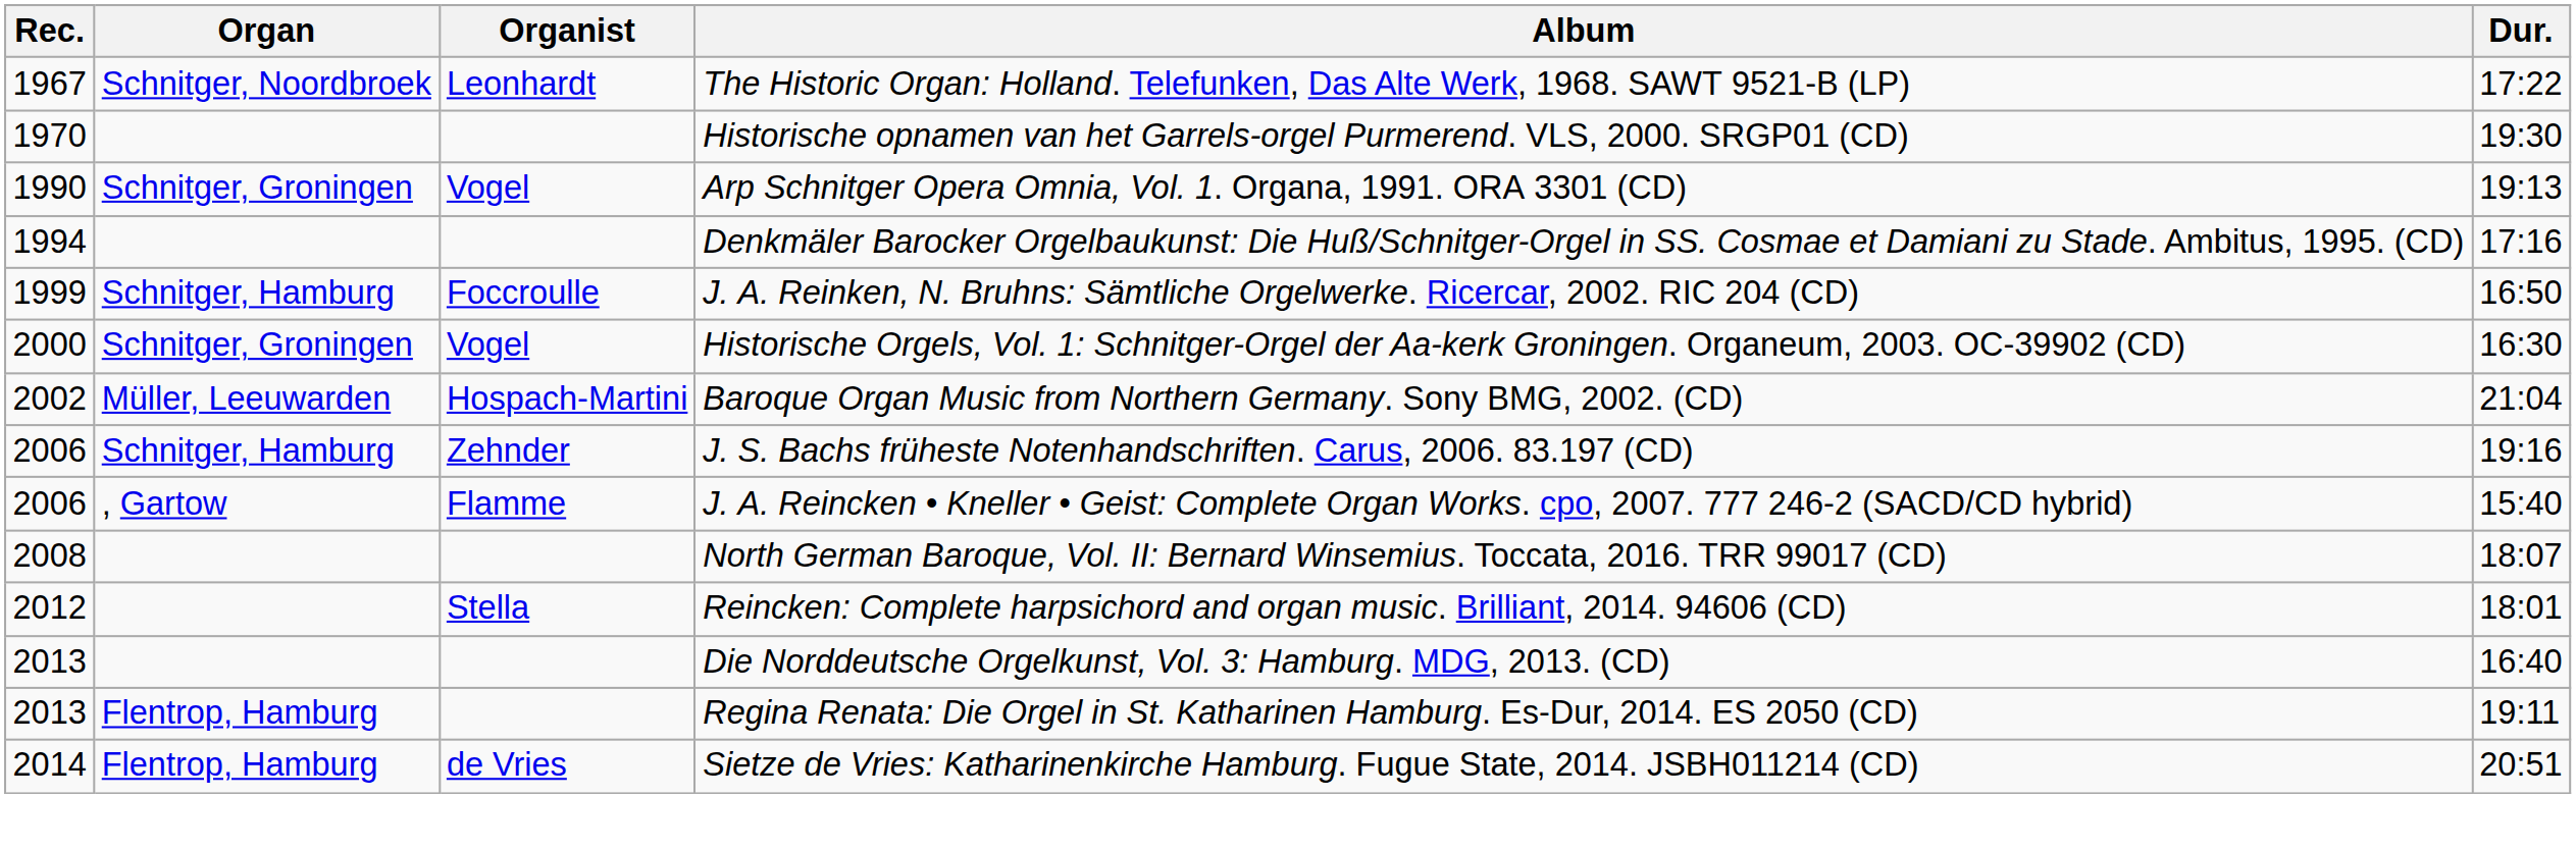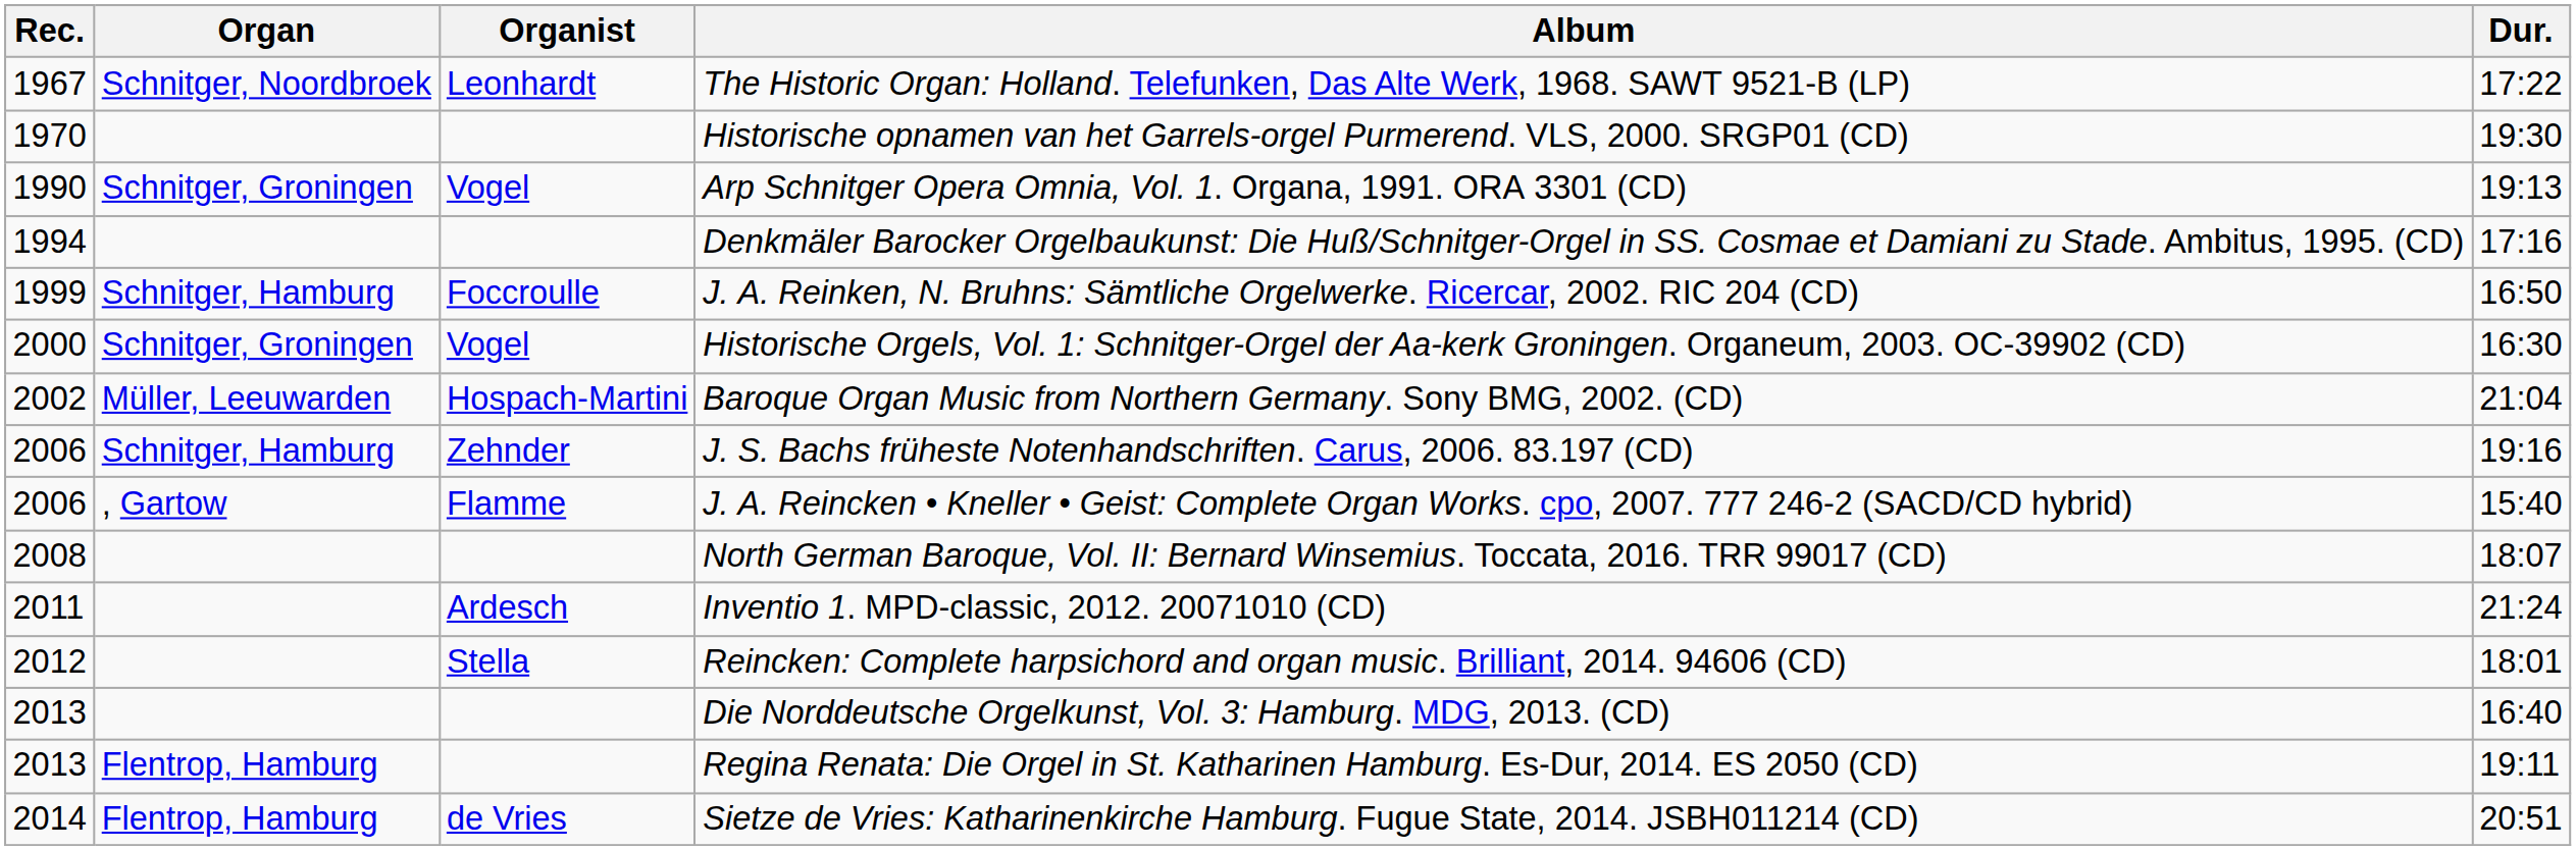+ row: 2011 | Ardesch | Inventio 1. MPD-classic, 2012. 20071010 (CD) | 21:24
